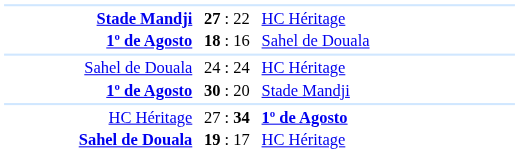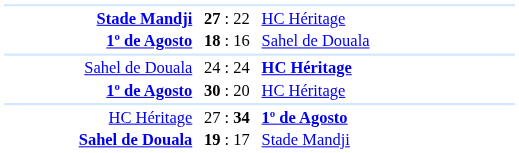24 : 24 | column 3: normal -> bold
30 : 20 | column 3: Stade Mandji -> HC Héritage
19 : 17 | column 3: HC Héritage -> Stade Mandji
